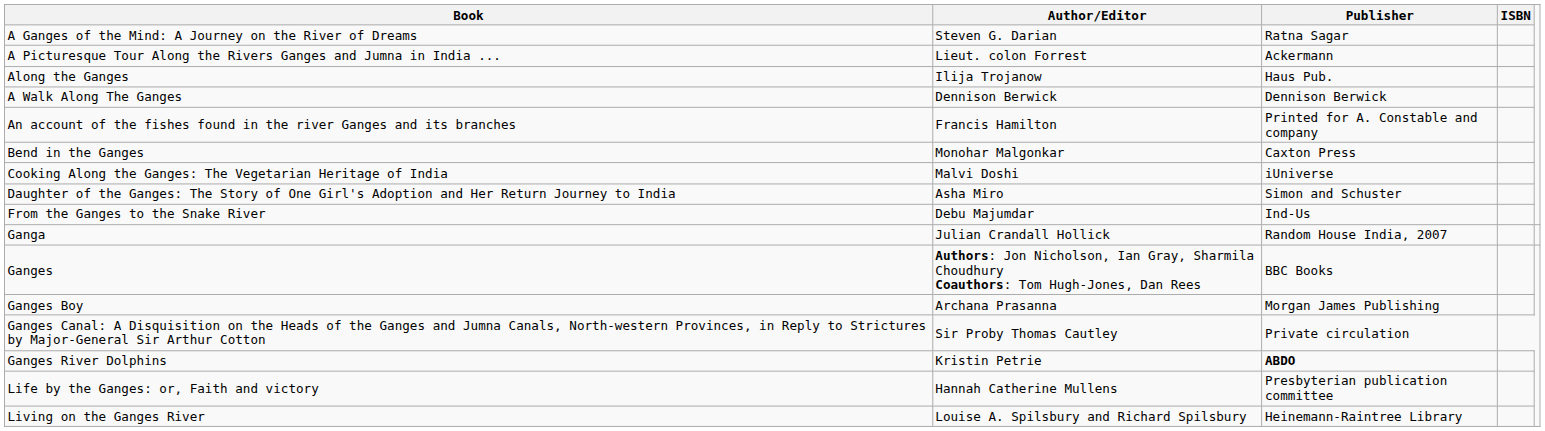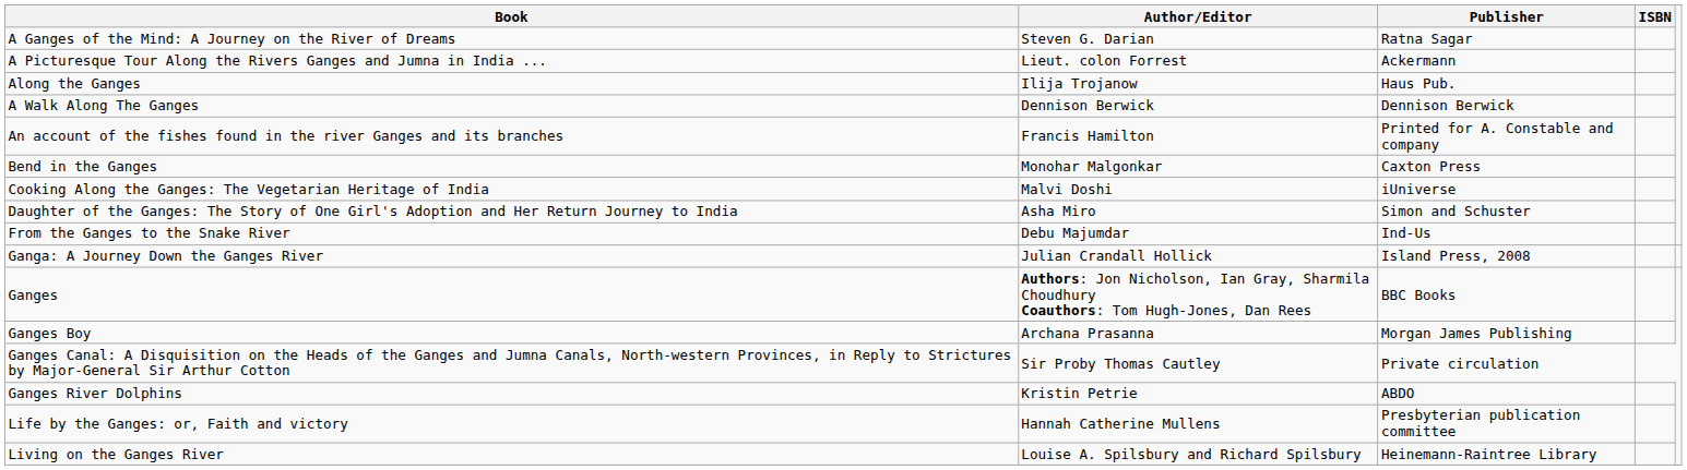- row: Ganga | Julian Crandall Hollick | Random House India, 2007
+ row: Ganga: A Journey Down the Ganges River | Julian Crandall Hollick | Island Press, 2008
Ganges River Dolphins | Publisher: bold -> normal
